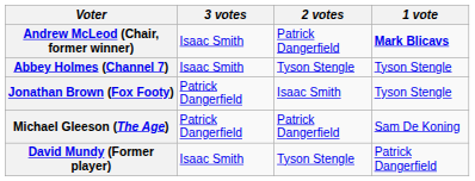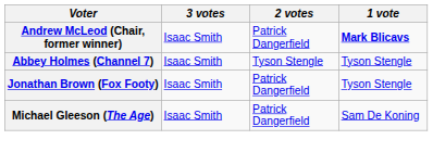Jonathan Brown (Fox Footy) | 3 votes: Patrick Dangerfield -> Isaac Smith
Jonathan Brown (Fox Footy) | 2 votes: Isaac Smith -> Patrick Dangerfield
Michael Gleeson (The Age) | 3 votes: Patrick Dangerfield -> Isaac Smith
- row: David Mundy (Former player) | Isaac Smith | Tyson Stengle | Patrick Dangerfield
